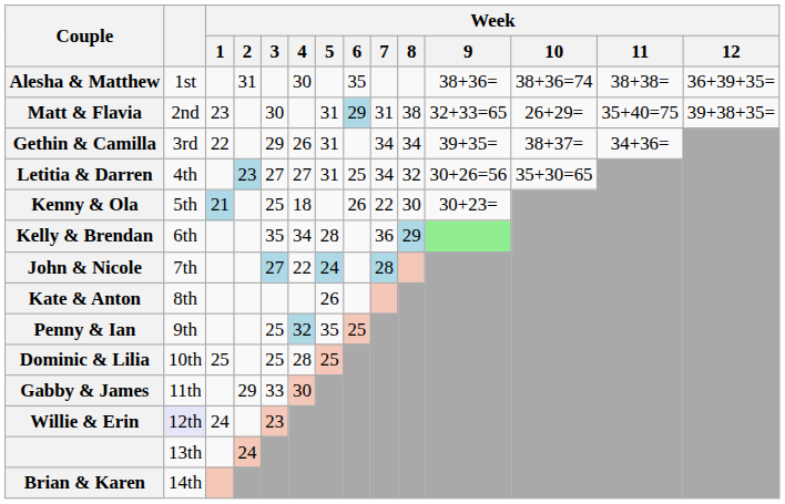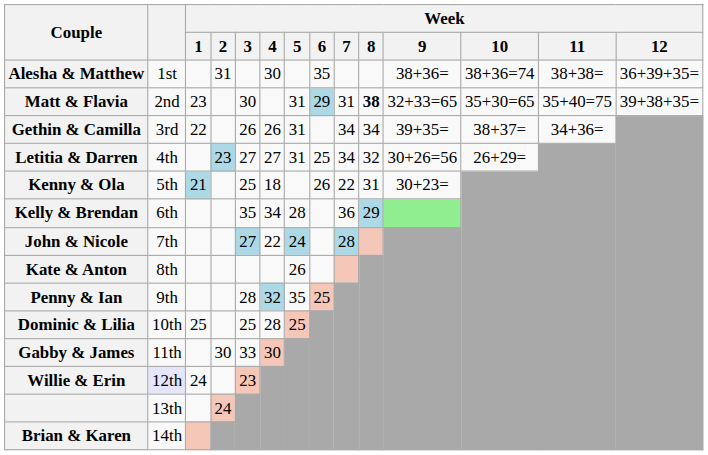Matt & Flavia | Week / 8: normal -> bold
Matt & Flavia | Week / 10: 26+29= -> 35+30=65
Gethin & Camilla | Week / 3: 29 -> 26
Letitia & Darren | Week / 10: 35+30=65 -> 26+29=
Kenny & Ola | Week / 8: 30 -> 31
Penny & Ian | Week / 3: 25 -> 28
Gabby & James | Week / 2: 29 -> 30
